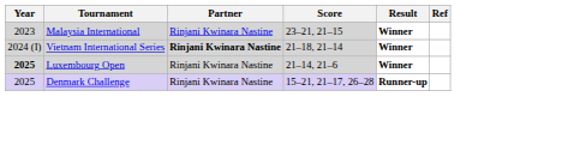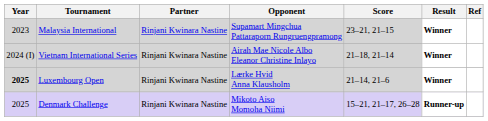+ column: Opponent | Supamart Mingchua Pattaraporn Rungruengpramong | Airah Mae Nicole Albo Eleanor Christine Inlayo | Lærke Hvid Anna Klausholm | Mikoto Aiso Momoha Niimi
Vietnam International Series | Partner: bold -> normal
